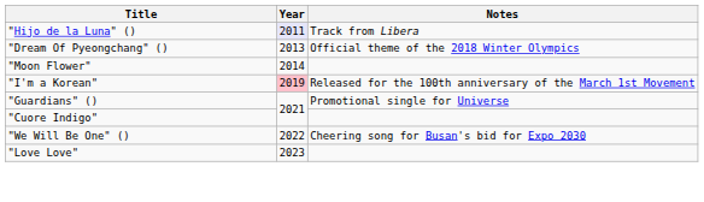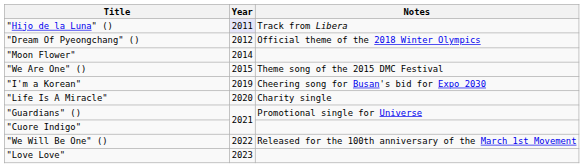"Dream Of Pyeongchang" () | Year: 2013 -> 2012
+ row: "We Are One" () | 2015 | Theme song of the 2015 DMC Festival
"I'm a Korean" | Year: pink background -> no background
"I'm a Korean" | Notes: Released for the 100th anniversary of the March 1st Movement -> Cheering song for Busan's bid for Expo 2030
+ row: "Life Is A Miracle" | 2020 | Charity single
"We Will Be One" () | Notes: Cheering song for Busan's bid for Expo 2030 -> Released for the 100th anniversary of the March 1st Movement
